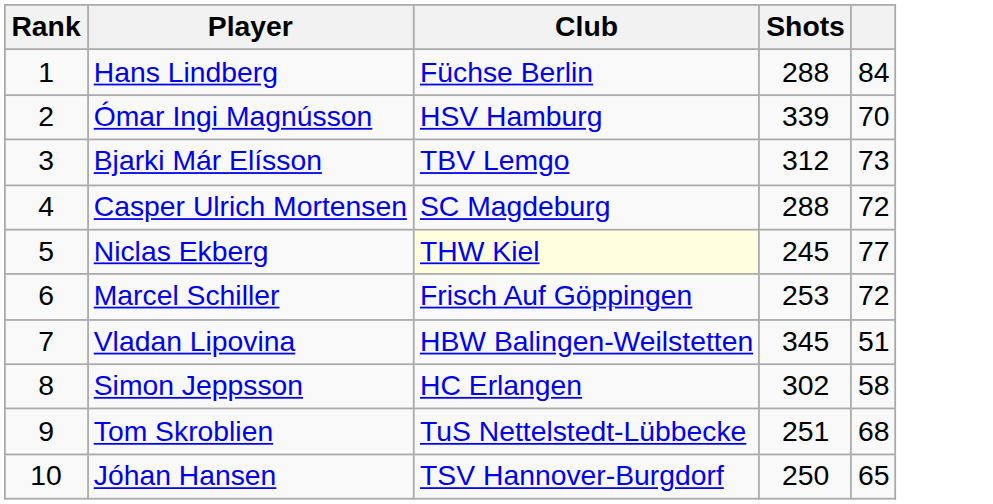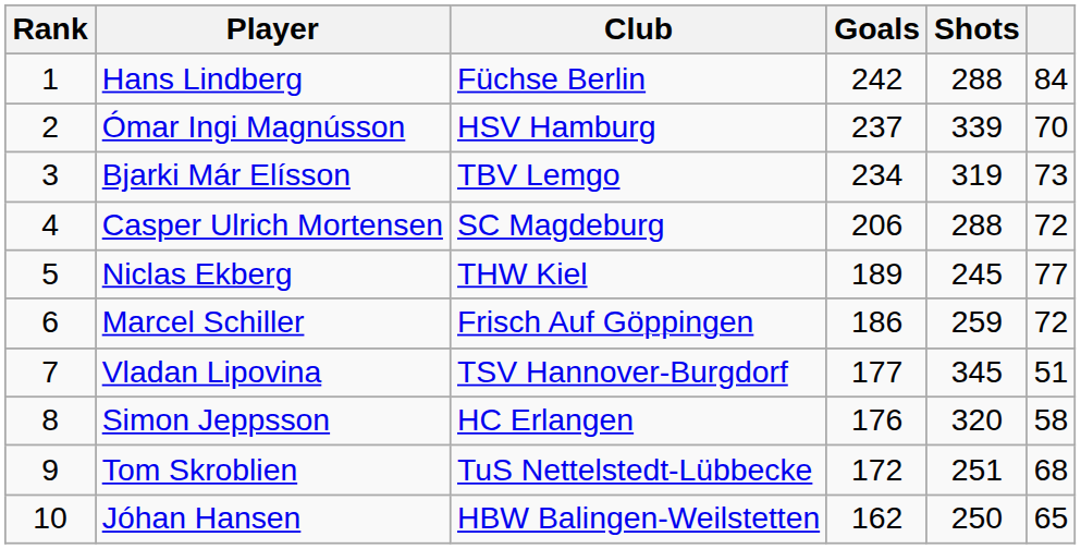+ column: Goals | 242 | 237 | 234 | 206 | 189 | 186 | 177 | 176 | 172 | 162
Bjarki Már Elísson | Shots: 312 -> 319
Niclas Ekberg | Club: lightyellow background -> no background
Marcel Schiller | Shots: 253 -> 259
Vladan Lipovina | Club: HBW Balingen-Weilstetten -> TSV Hannover-Burgdorf
Simon Jeppsson | Shots: 302 -> 320
Jóhan Hansen | Club: TSV Hannover-Burgdorf -> HBW Balingen-Weilstetten
